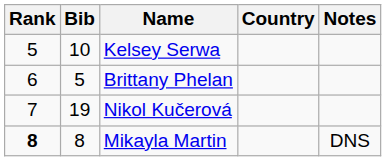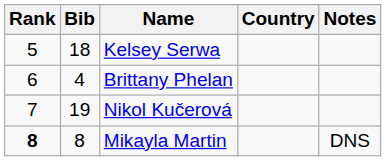Kelsey Serwa | Bib: 10 -> 18
Brittany Phelan | Bib: 5 -> 4
